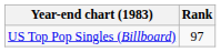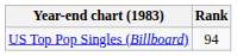US Top Pop Singles (Billboard) | Rank: 97 -> 94
